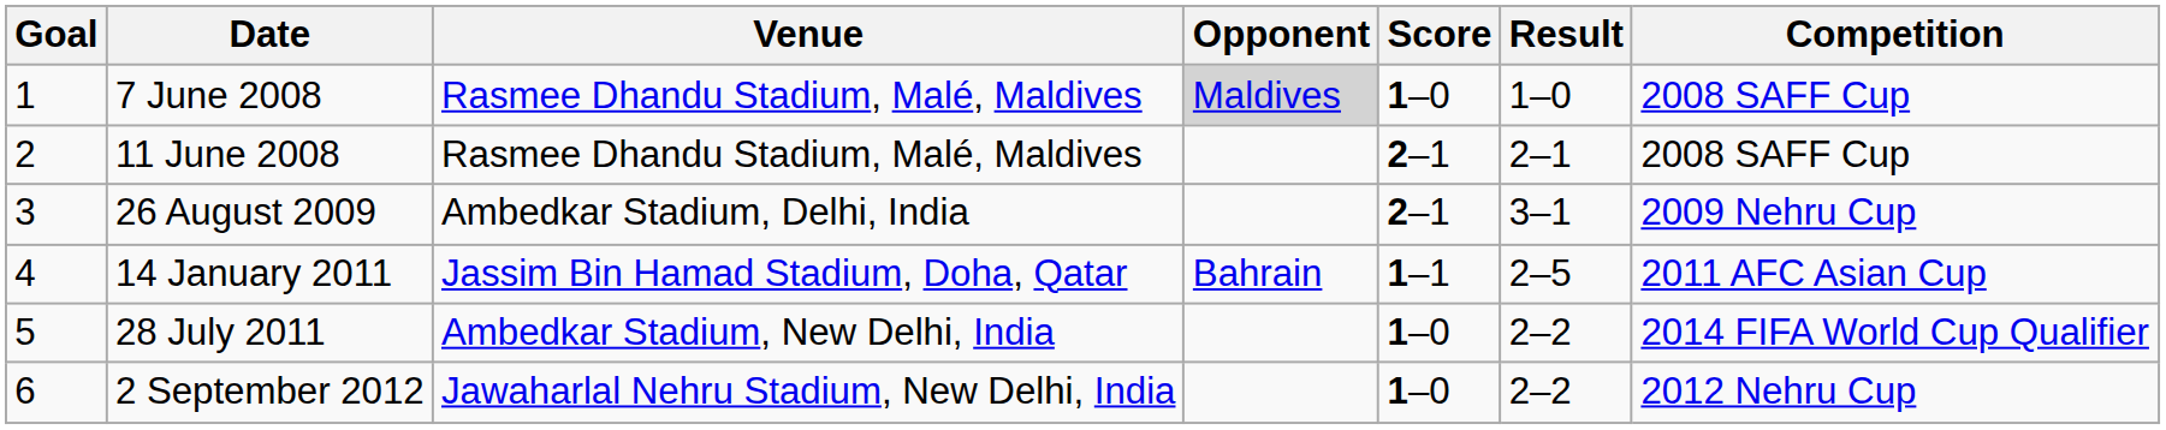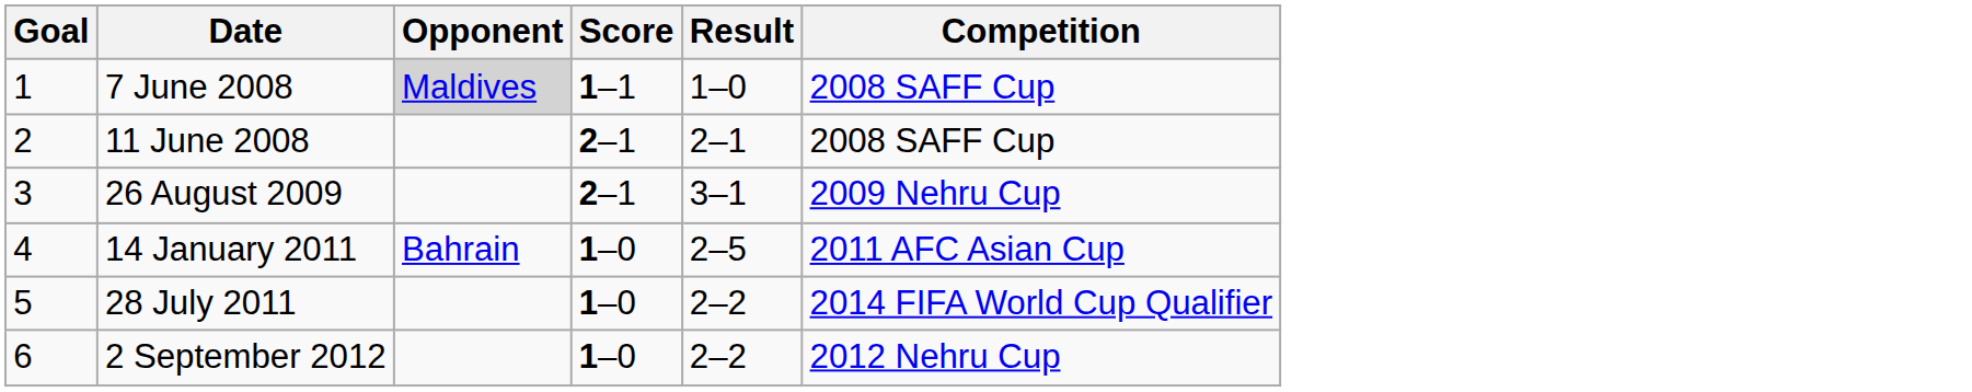- column: Venue | Rasmee Dhandu Stadium, Malé, Maldives | Rasmee Dhandu Stadium, Malé, Maldives | Ambedkar Stadium, Delhi, India | Jassim Bin Hamad Stadium, Doha, Qatar | Ambedkar Stadium, New Delhi, India | Jawaharlal Nehru Stadium, New Delhi, India
7 June 2008 | Score: 1–0 -> 1–1
14 January 2011 | Score: 1–1 -> 1–0
